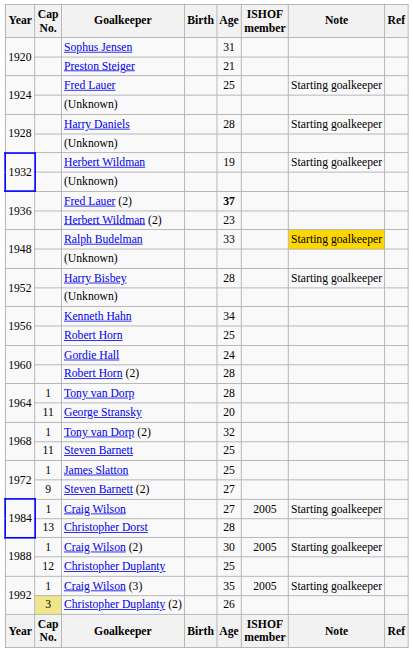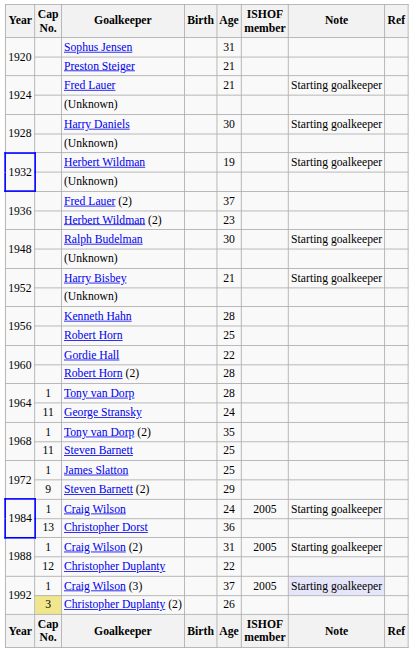Fred Lauer | Age: 25 -> 21
Harry Daniels | Age: 28 -> 30
Fred Lauer (2) | Age: bold -> normal
Ralph Budelman | Age: 33 -> 30
Ralph Budelman | Note: gold background -> no background
Harry Bisbey | Age: 28 -> 21
Kenneth Hahn | Age: 34 -> 28
Gordie Hall | Age: 24 -> 22
George Stransky | Age: 20 -> 24
Tony van Dorp (2) | Age: 32 -> 35
Steven Barnett (2) | Age: 27 -> 29
Craig Wilson | Age: 27 -> 24
Christopher Dorst | Age: 28 -> 36
Craig Wilson (2) | Age: 30 -> 31
Christopher Duplanty | Age: 25 -> 22
Craig Wilson (3) | Age: 35 -> 37
Craig Wilson (3) | Note: no background -> lavender background
